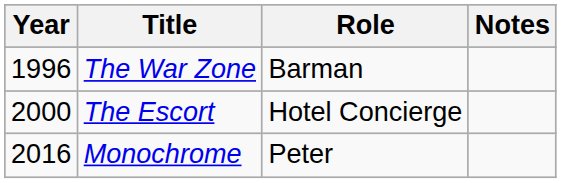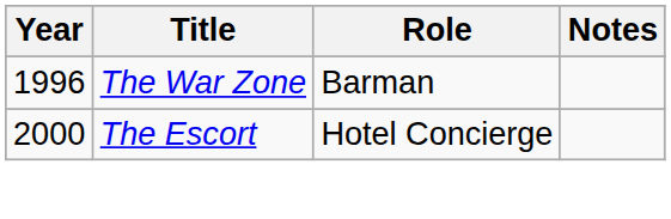- row: 2016 | Monochrome | Peter
